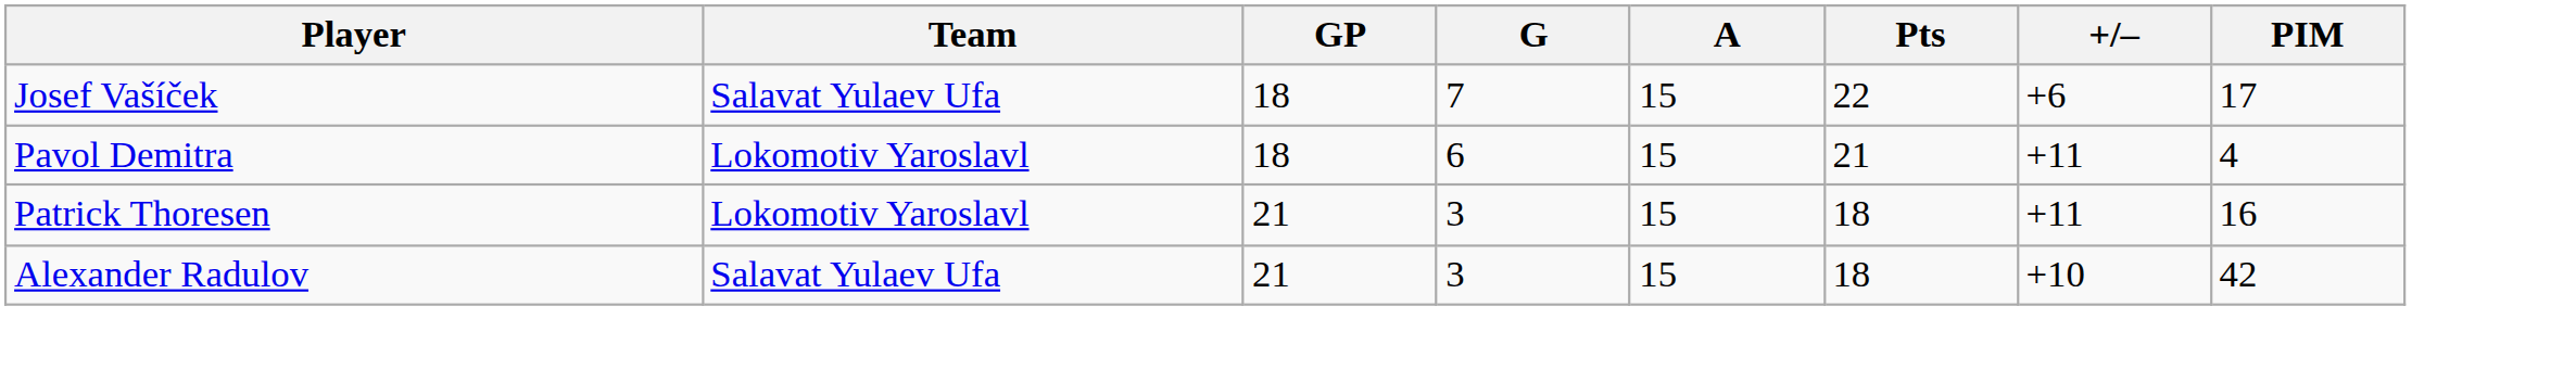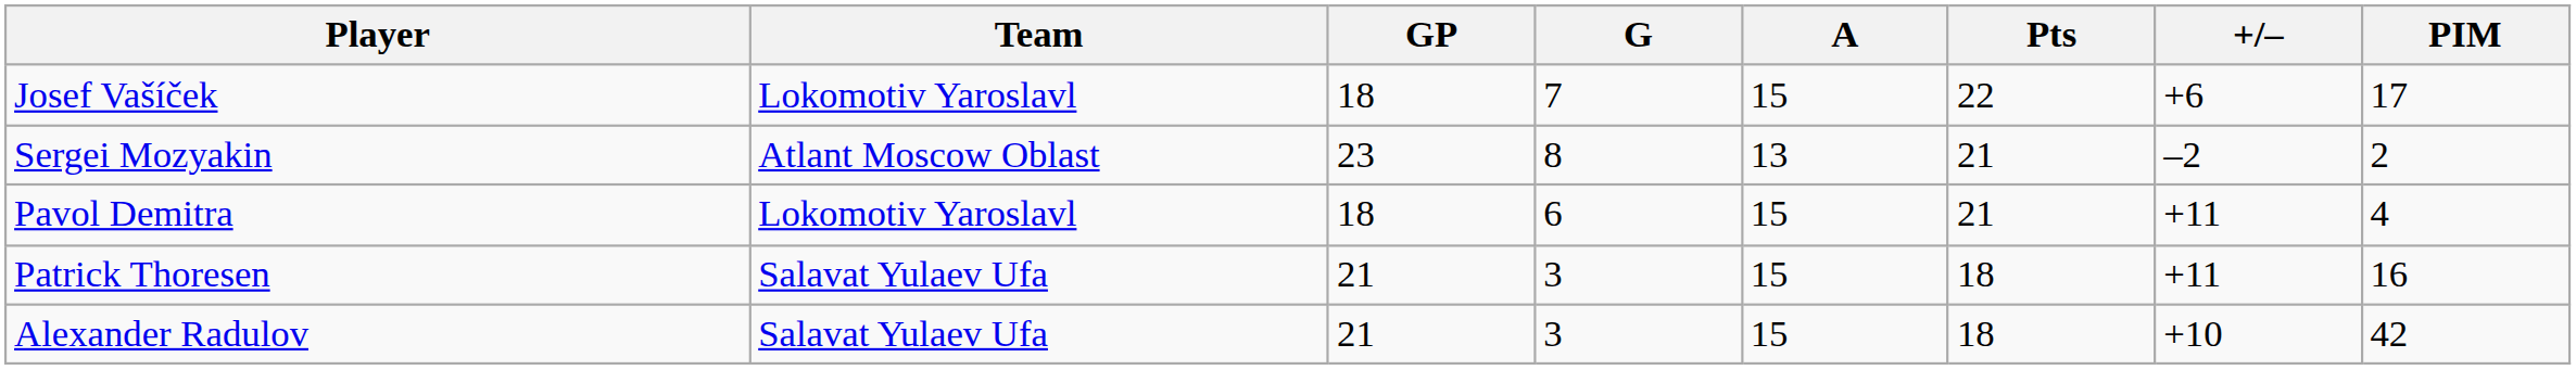Josef Vašíček | Team: Salavat Yulaev Ufa -> Lokomotiv Yaroslavl
+ row: Sergei Mozyakin | Atlant Moscow Oblast | 23 | 8 | 13 | 21 | –2 | 2
Patrick Thoresen | Team: Lokomotiv Yaroslavl -> Salavat Yulaev Ufa
